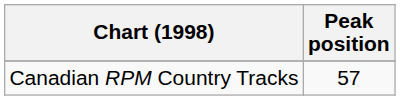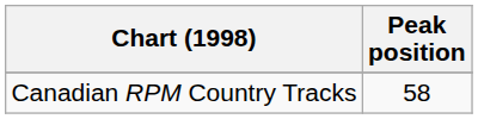Canadian RPM Country Tracks | Peak position: 57 -> 58
